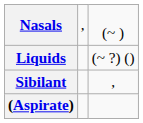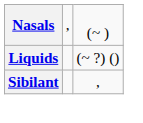- row: (Aspirate)
